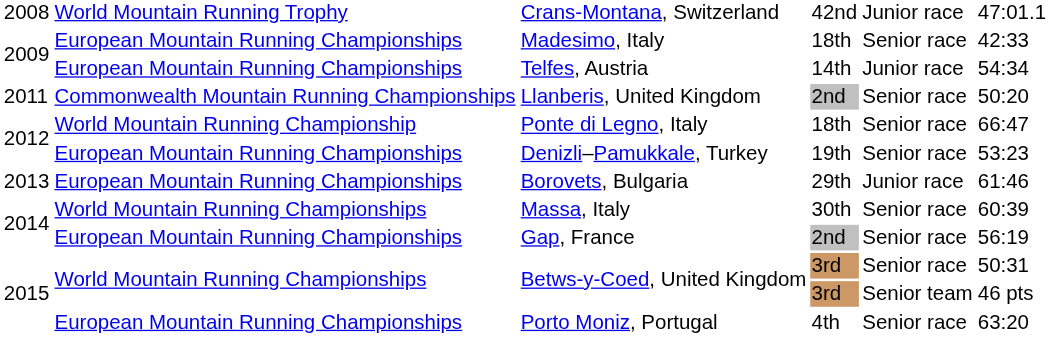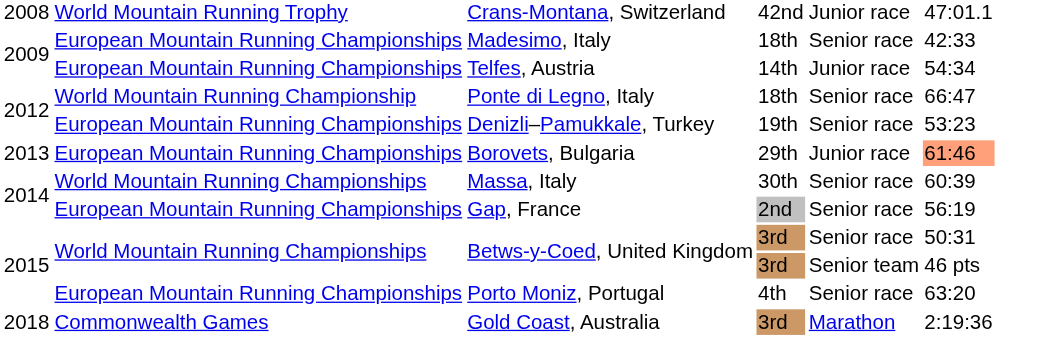- row: 2011 | Commonwealth Mountain Running Championships | Llanberis, United Kingdom | 2nd | Senior race | 50:20
Borovets, Bulgaria | column 6: no background -> lightsalmon background
+ row: 2018 | Commonwealth Games | Gold Coast, Australia | 3rd | Marathon | 2:19:36
